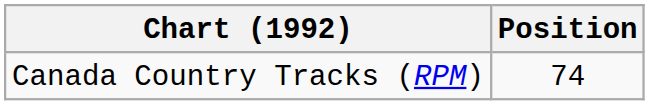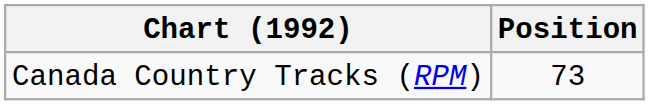Canada Country Tracks (RPM) | Position: 74 -> 73
